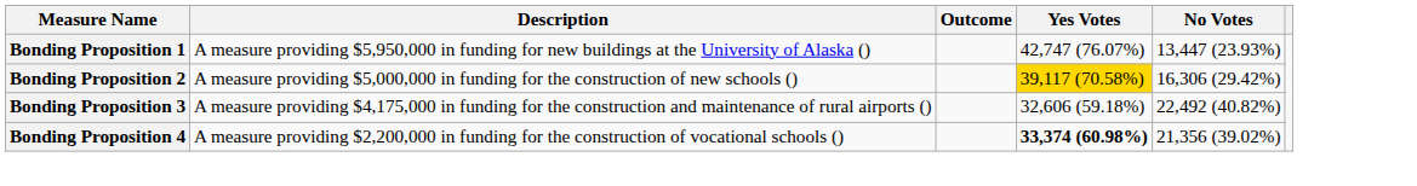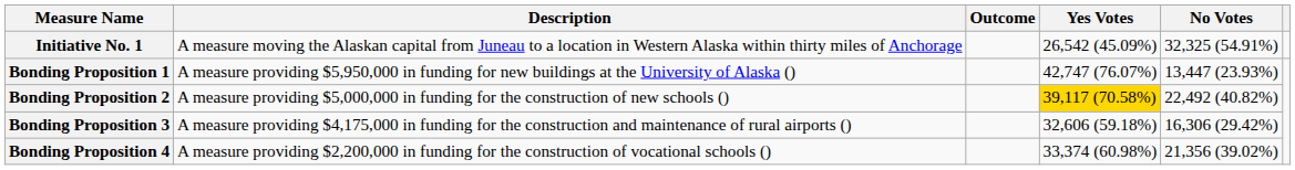+ row: Initiative No. 1 | A measure moving the Alaskan capital from Juneau to a location in Western Alaska within thirty miles of Anchorage | 26,542 (45.09%) | 32,325 (54.91%)
Bonding Proposition 2 | No Votes: 16,306 (29.42%) -> 22,492 (40.82%)
Bonding Proposition 3 | No Votes: 22,492 (40.82%) -> 16,306 (29.42%)
Bonding Proposition 4 | Yes Votes: bold -> normal
